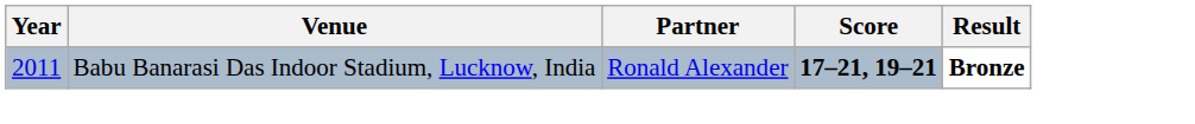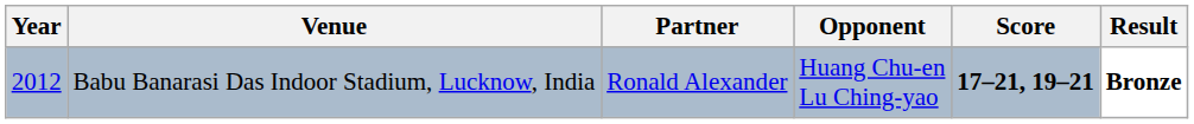+ column: Opponent | Huang Chu-en Lu Ching-yao
Babu Banarasi Das Indoor Stadium, Lucknow, India | Year: 2011 -> 2012
